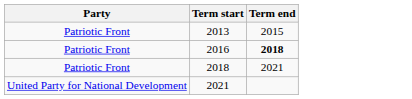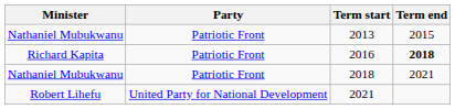+ column: Minister | Nathaniel Mubukwanu | Richard Kapita | Nathaniel Mubukwanu | Robert Lihefu
